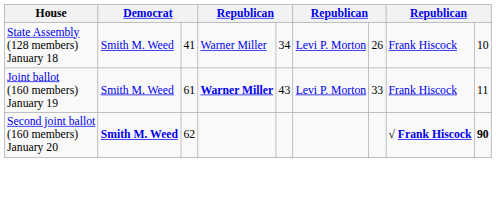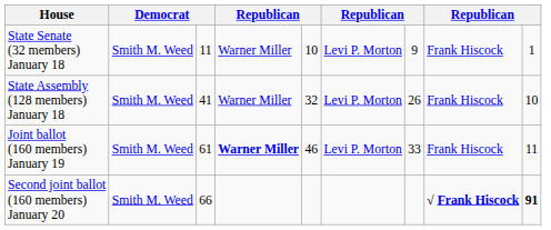+ row: State Senate (32 members) January 18 | Smith M. Weed | 11 | Warner Miller | 10 | Levi P. Morton | 9 | Frank Hiscock | 1
State Assembly (128 members) January 18 | column 5: 34 -> 32
Joint ballot (160 members) January 19 | column 5: 43 -> 46
Second joint ballot (160 members) January 20 | column 2: bold -> normal
Second joint ballot (160 members) January 20 | column 3: 62 -> 66
Second joint ballot (160 members) January 20 | column 9: 90 -> 91
